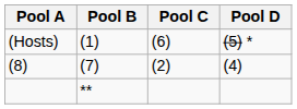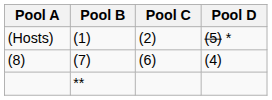(Hosts) | Pool C: (6) -> (2)
(8) | Pool C: (2) -> (6)
